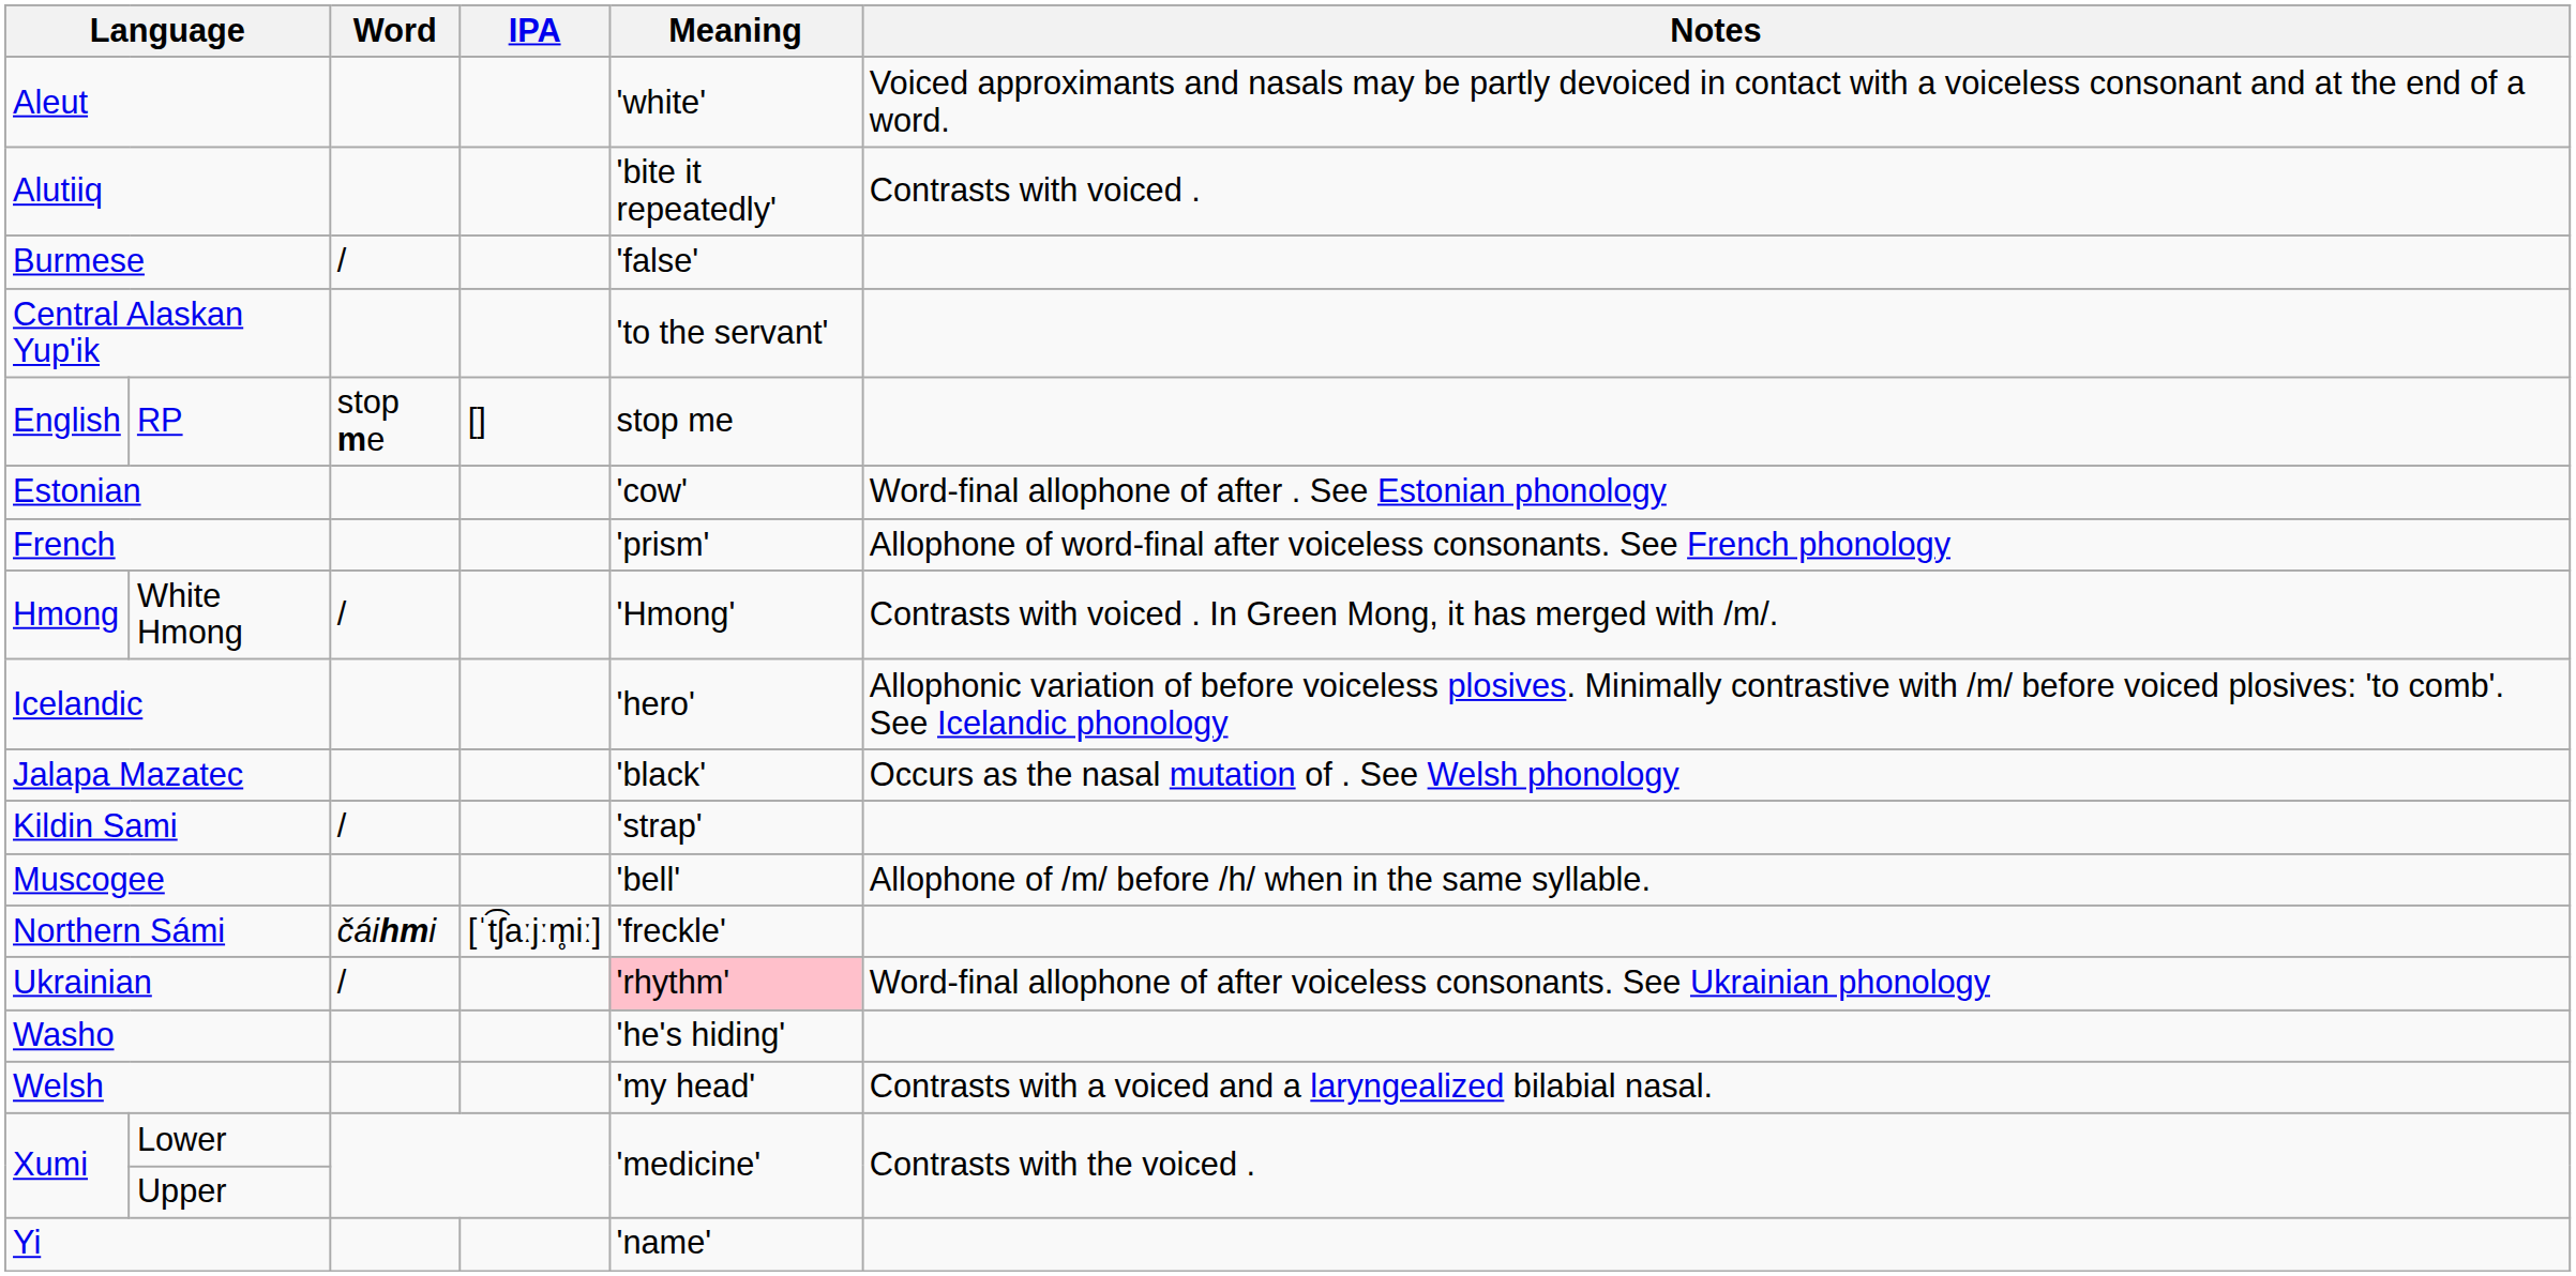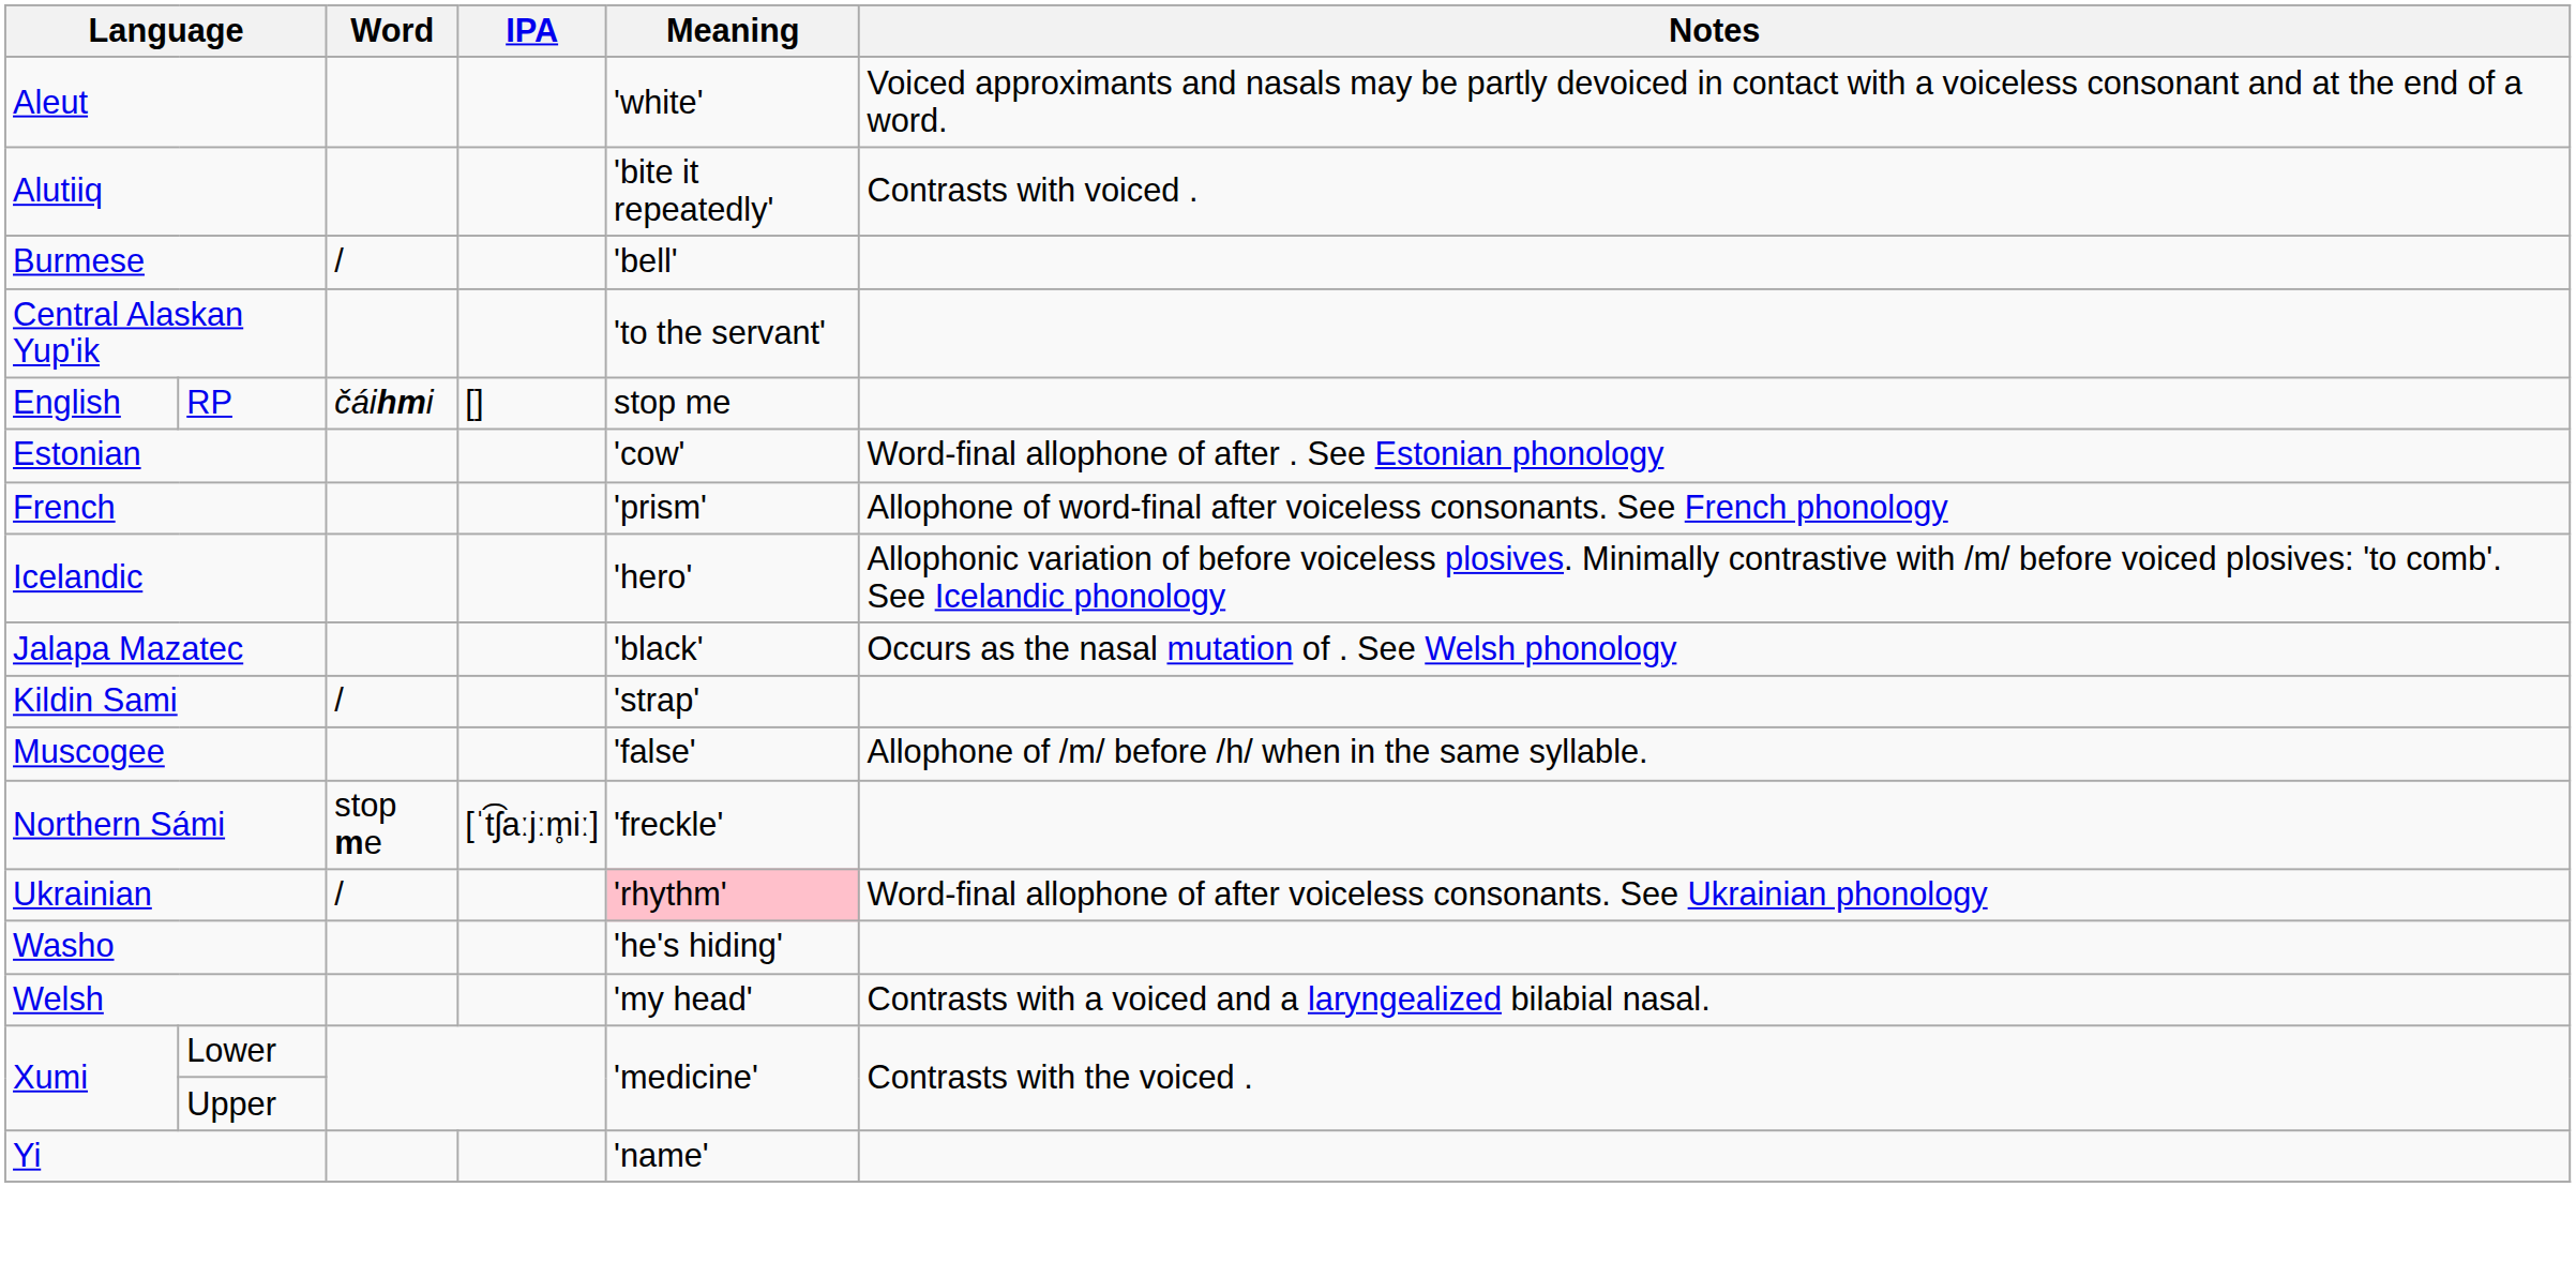Burmese | Meaning: 'false' -> 'bell'
RP | Word: stop me -> čáihmi
- row: Hmong | White Hmong | / | 'Hmong' | Contrasts with voiced . In Green Mong, it has merged with /m/.
Muscogee | Meaning: 'bell' -> 'false'
Northern Sámi | Word: čáihmi -> stop me
